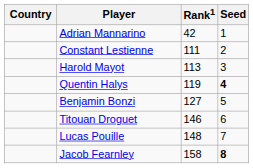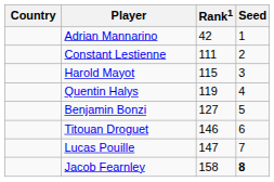Harold Mayot | Rank1: 113 -> 115
Quentin Halys | Seed: bold -> normal
Lucas Pouille | Rank1: 148 -> 147
